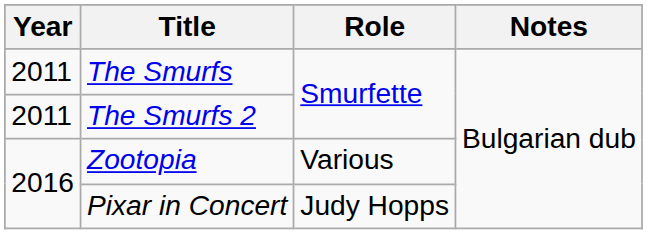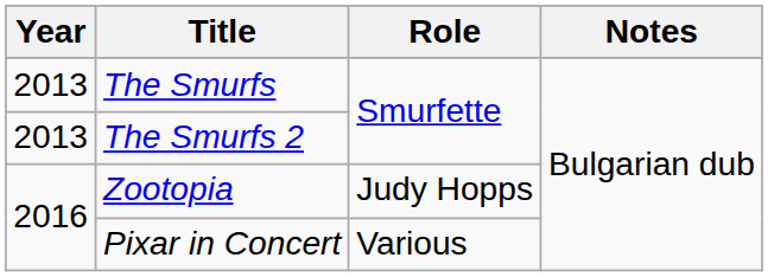The Smurfs | Year: 2011 -> 2013
The Smurfs 2 | Year: 2011 -> 2013
Zootopia | Role: Various -> Judy Hopps
Pixar in Concert | Role: Judy Hopps -> Various
